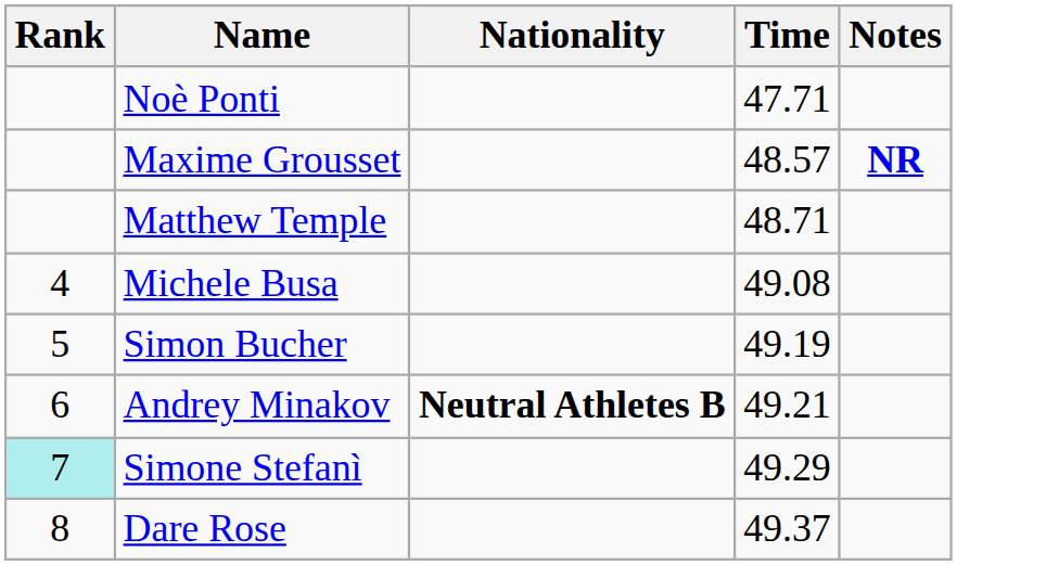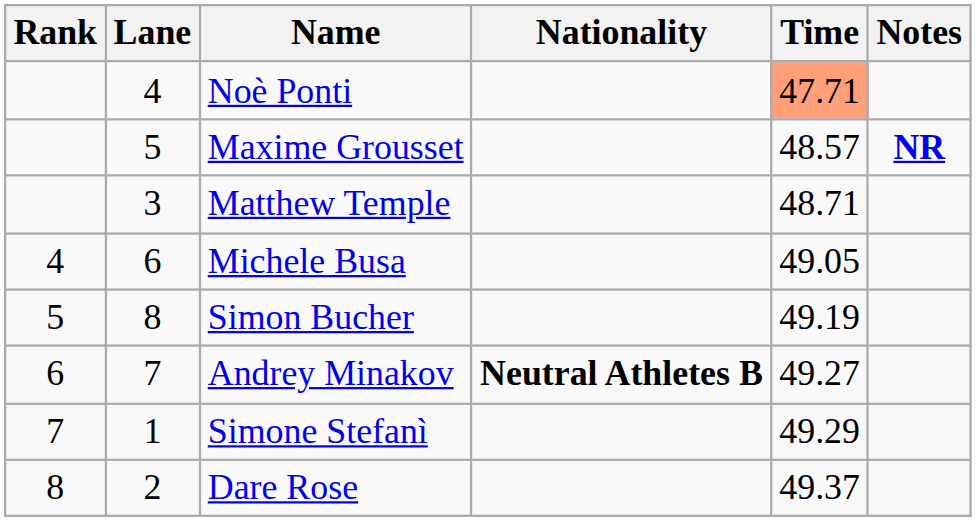+ column: Lane | 4 | 5 | 3 | 6 | 8 | 7 | 1 | 2
Noè Ponti | Time: no background -> lightsalmon background
Michele Busa | Time: 49.08 -> 49.05
Andrey Minakov | Time: 49.21 -> 49.27
Simone Stefanì | Rank: paleturquoise background -> no background
